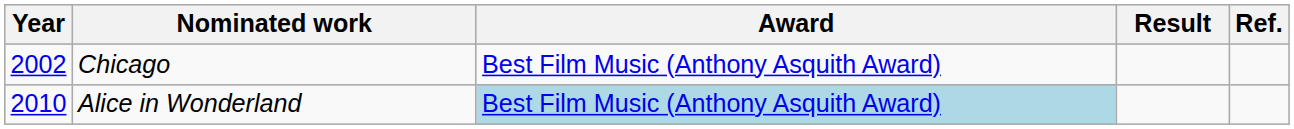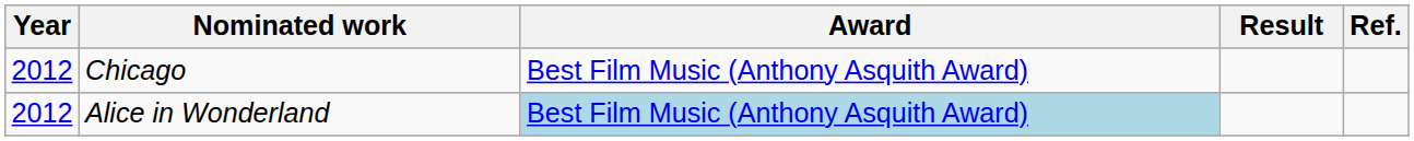Chicago | Year: 2002 -> 2012
Alice in Wonderland | Year: 2010 -> 2012
